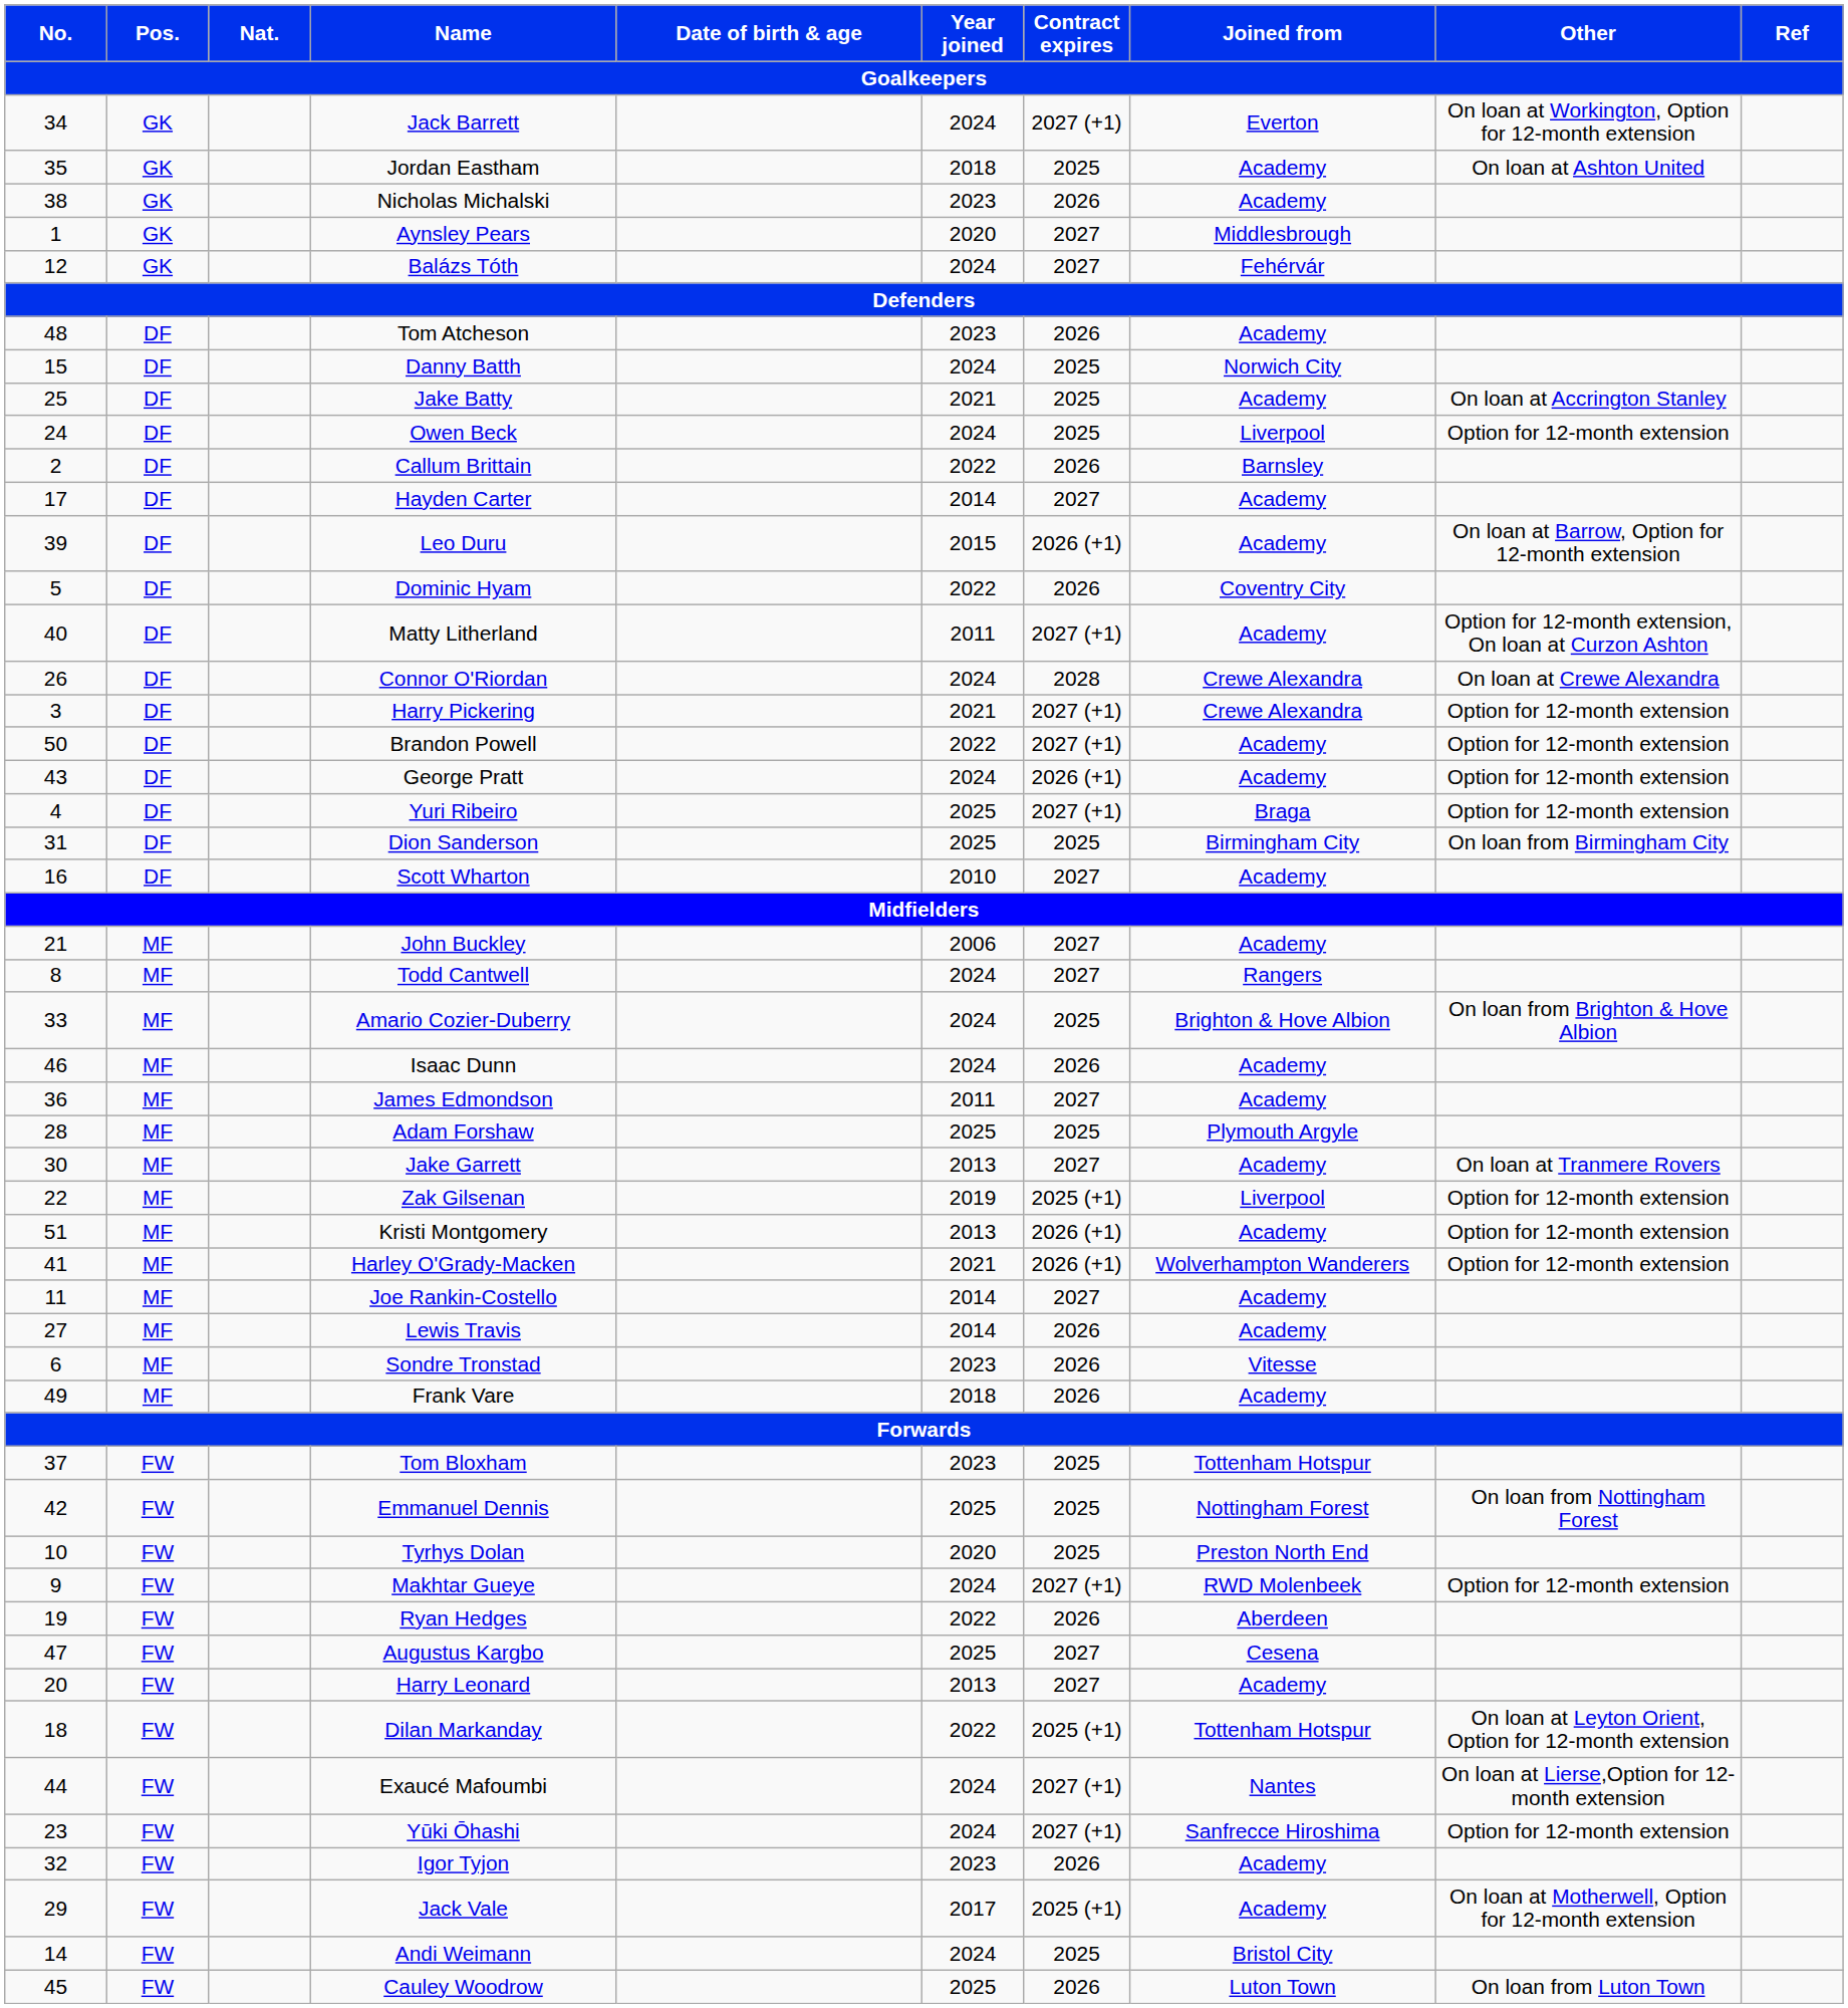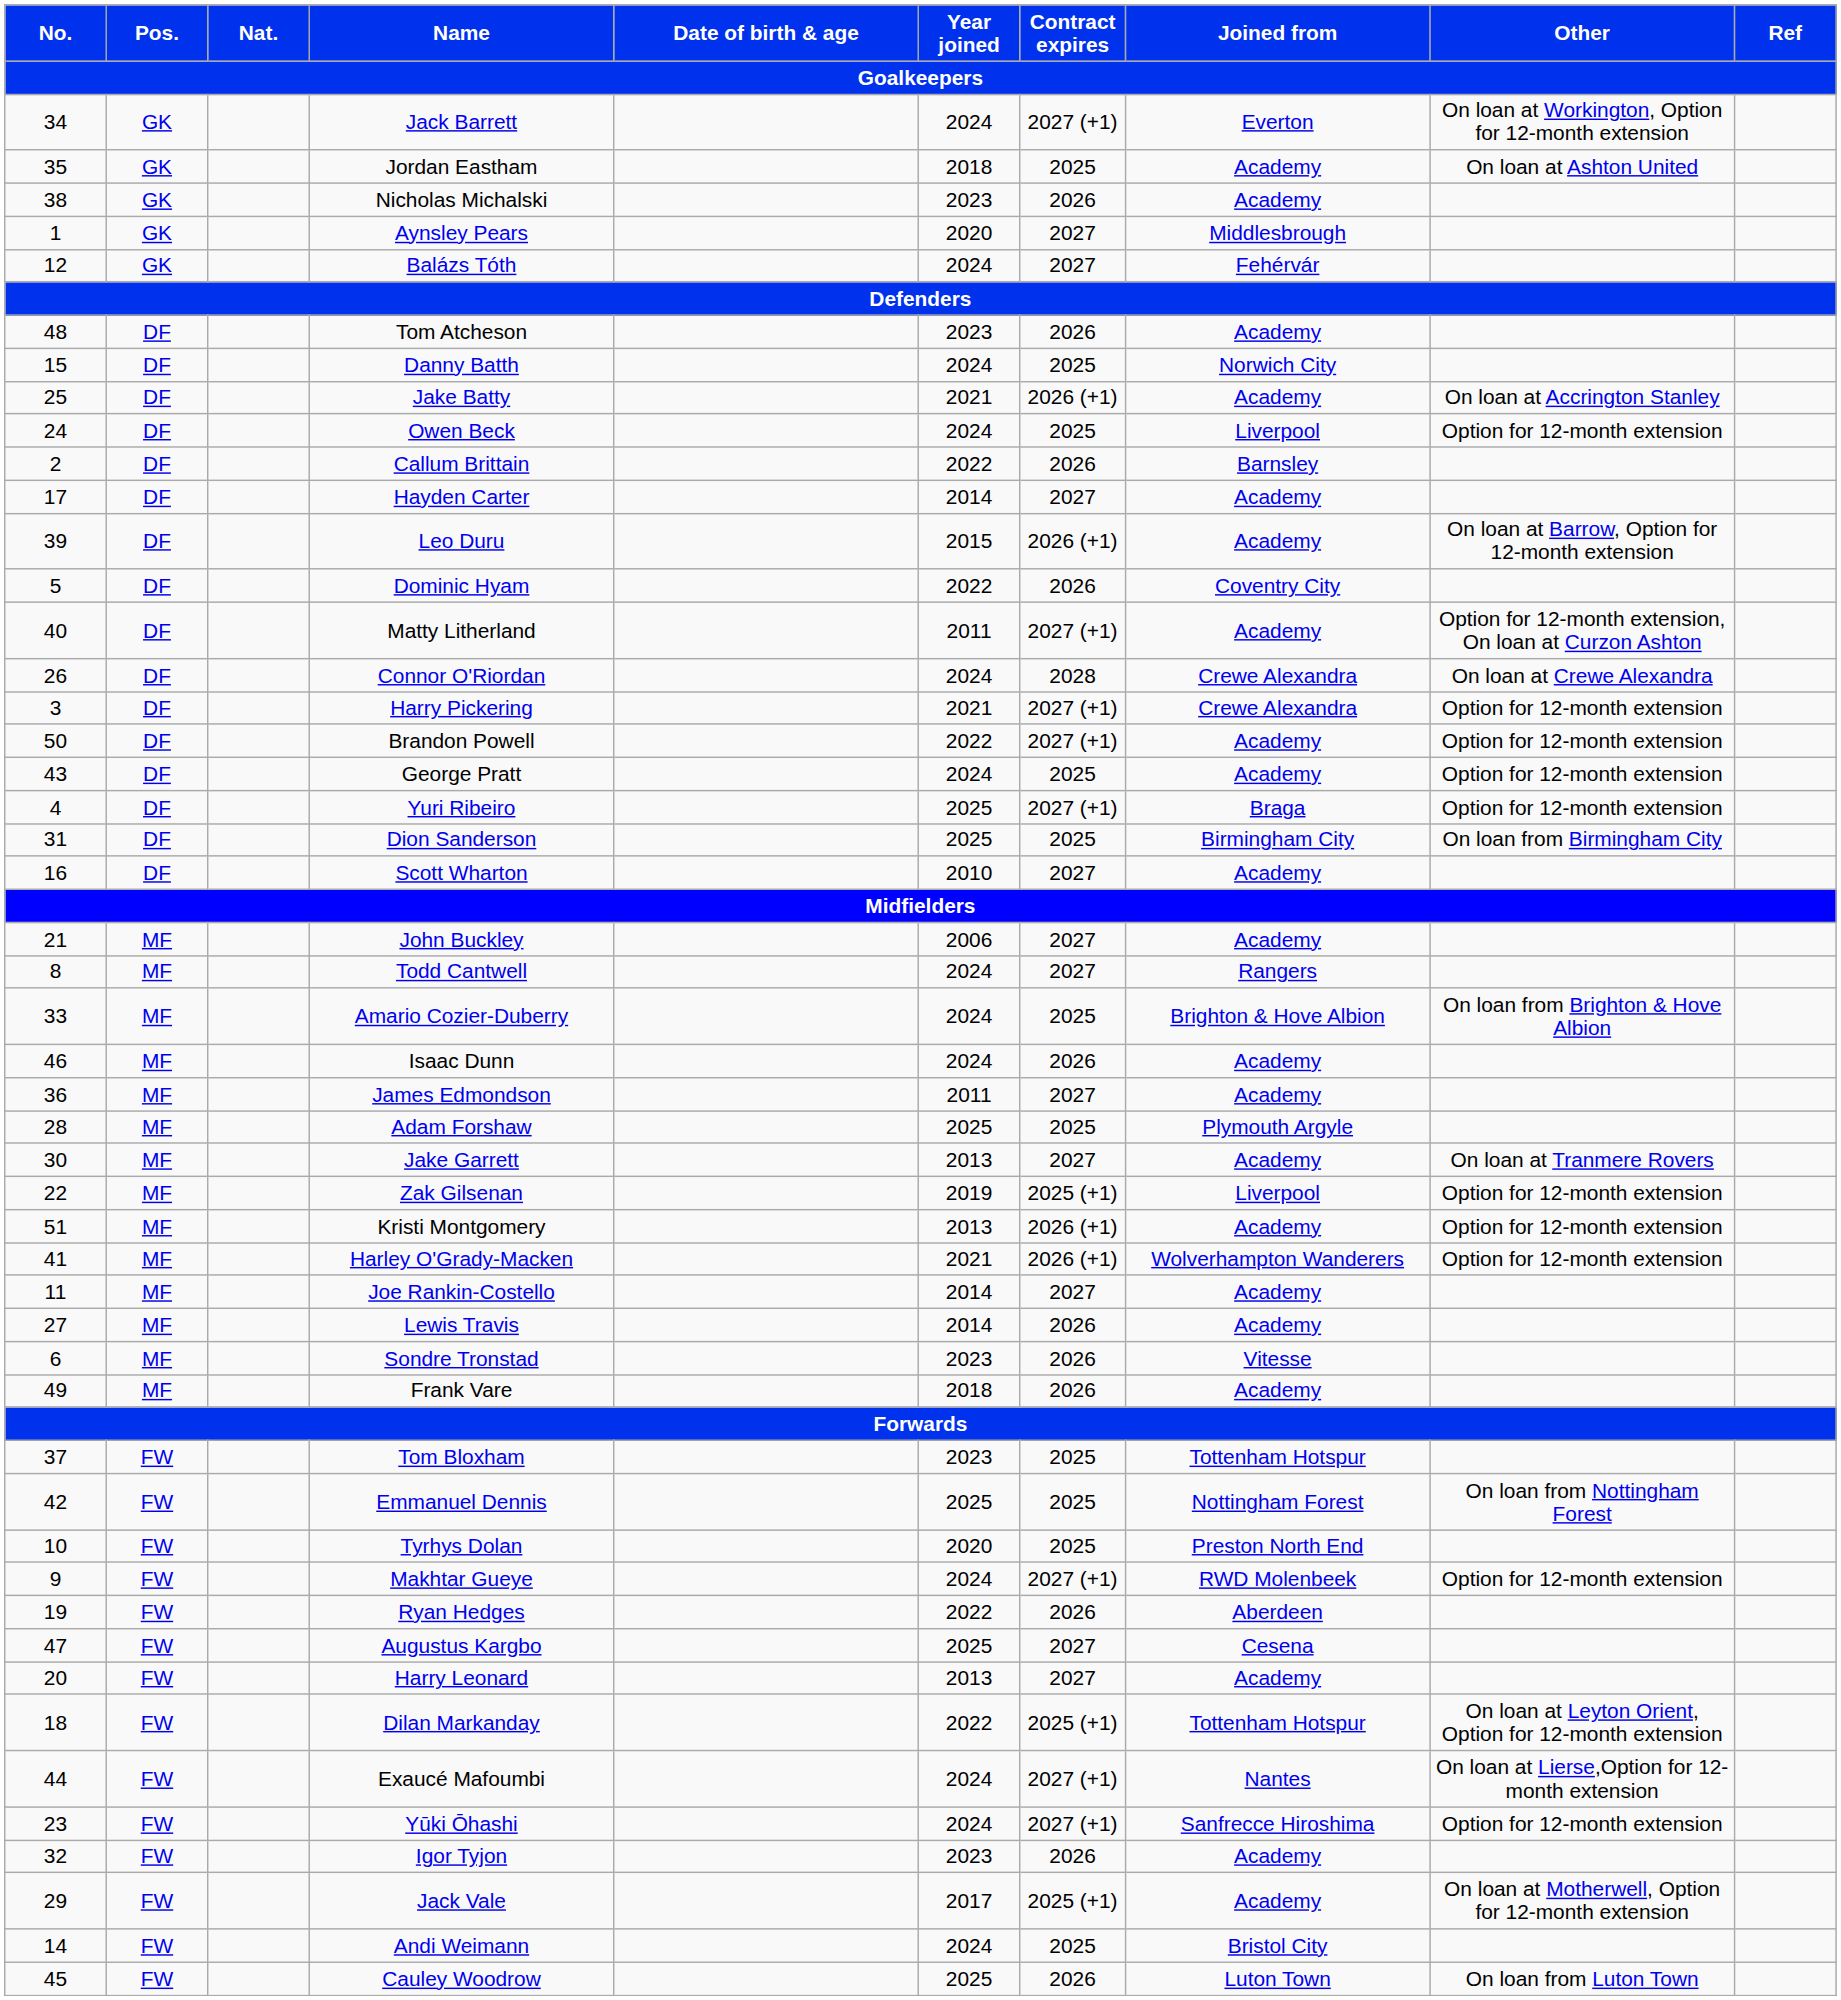Jake Batty | Contract expires: 2025 -> 2026 (+1)
George Pratt | Contract expires: 2026 (+1) -> 2025
